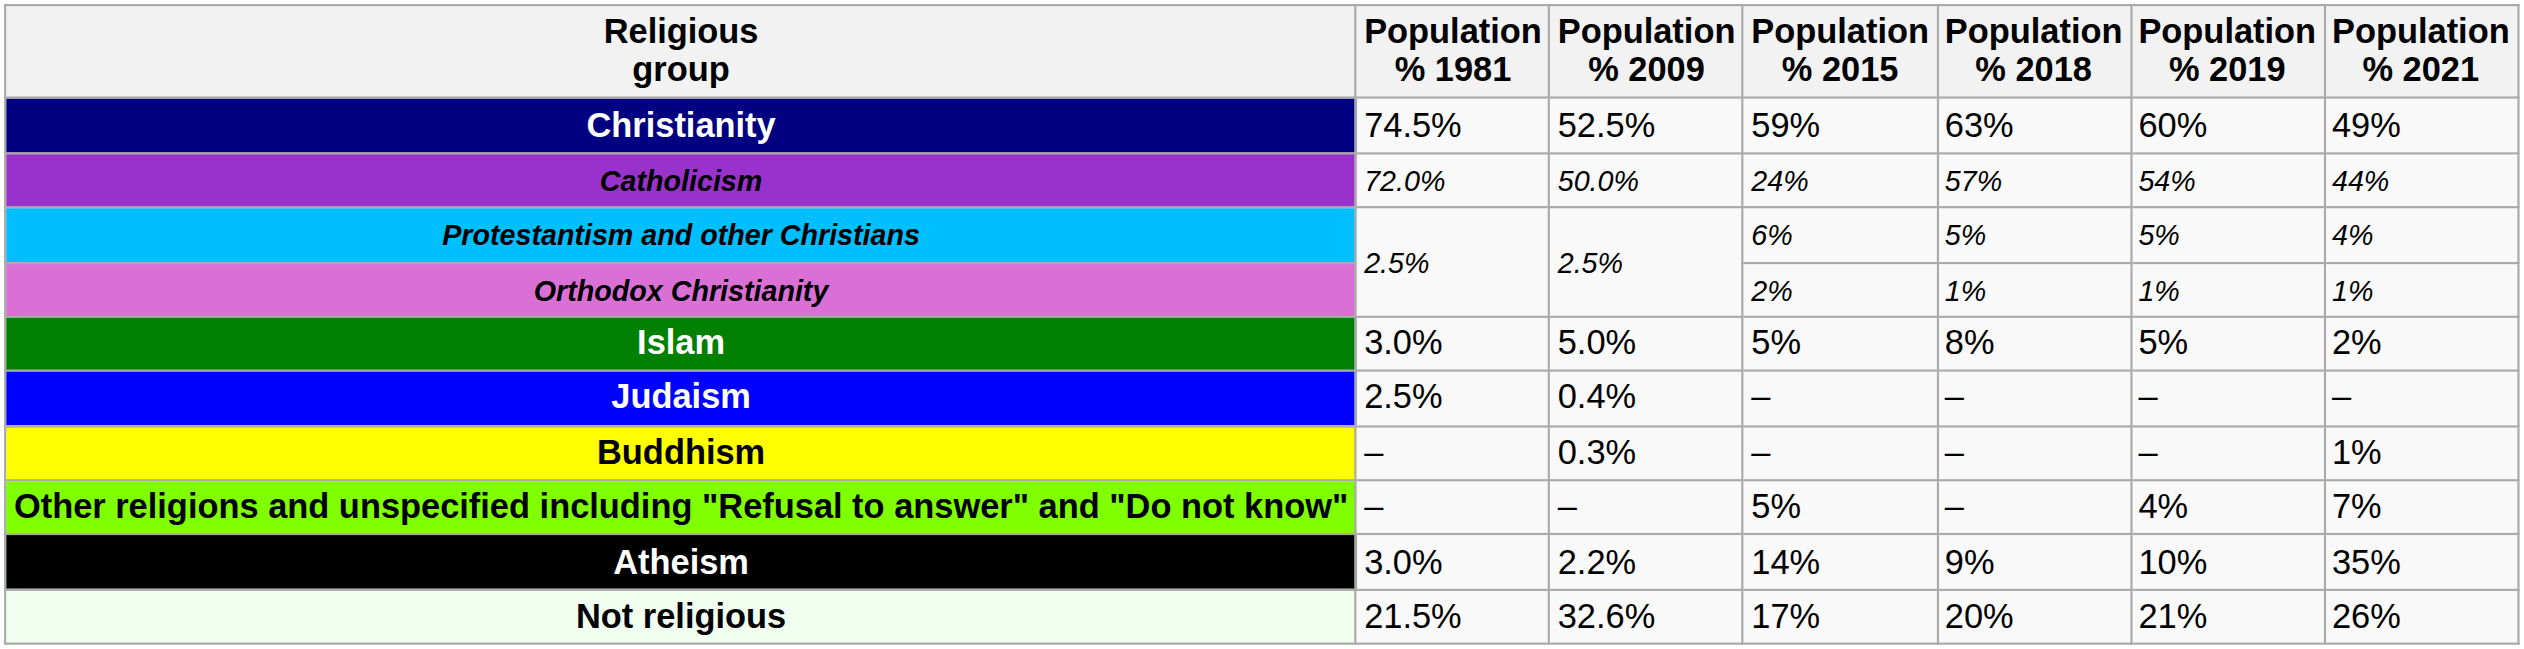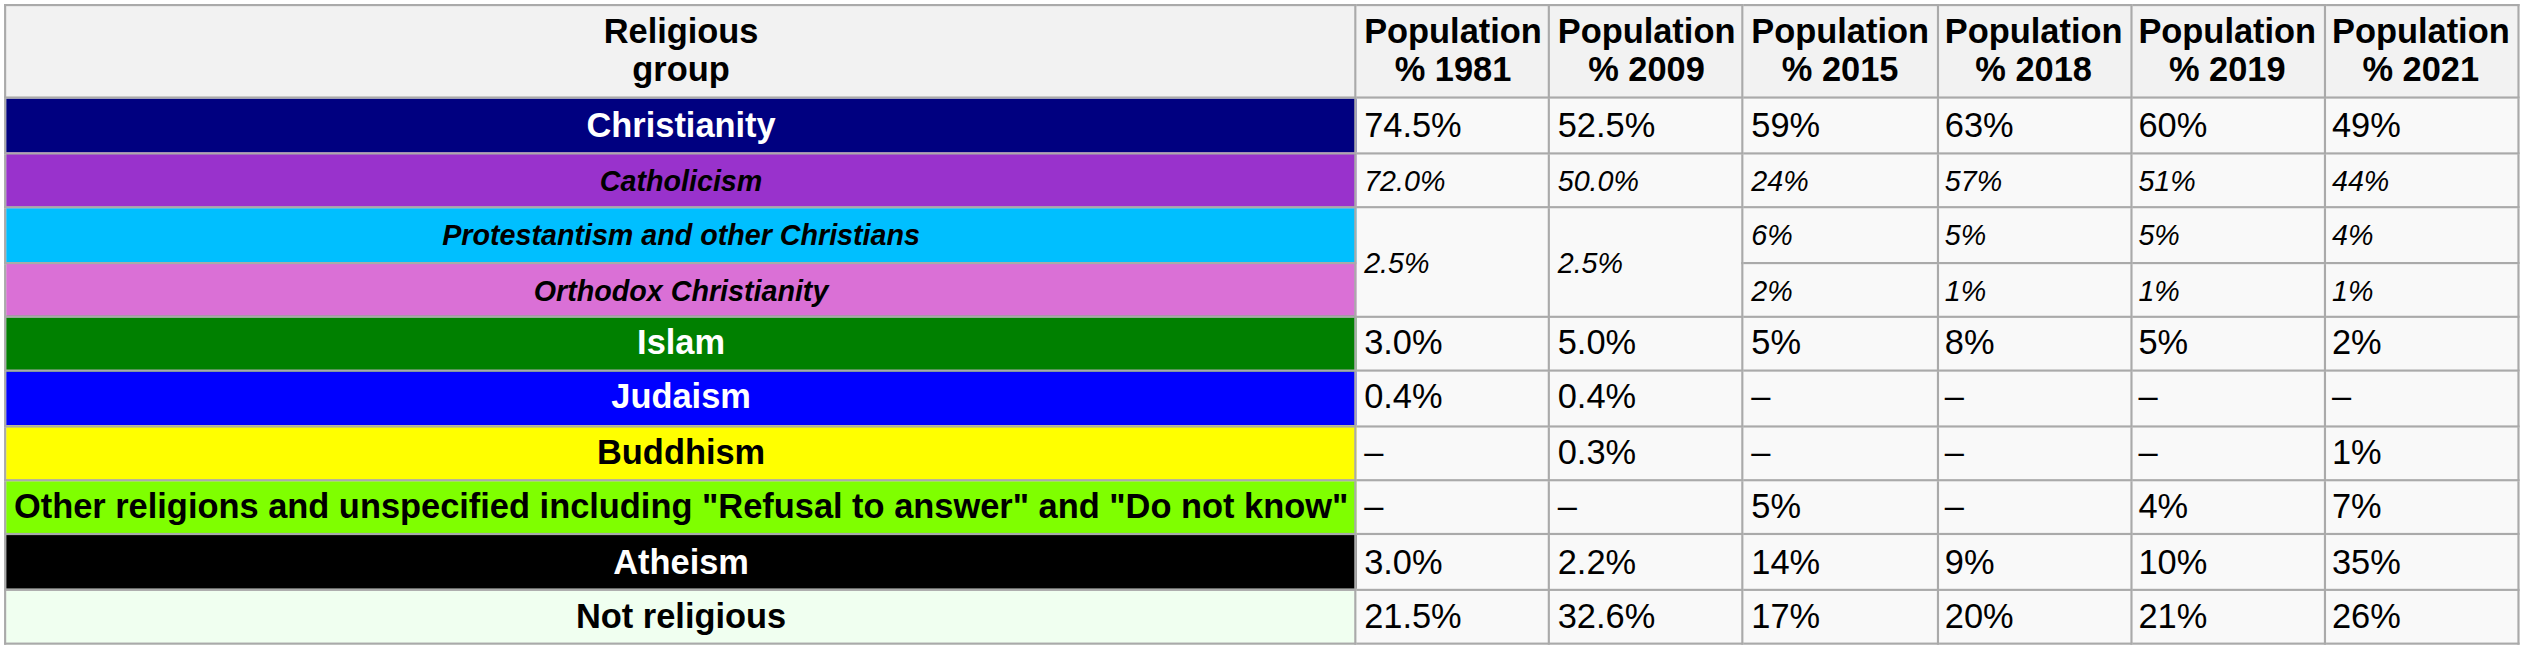Catholicism | Population % 2019: 54% -> 51%
Judaism | Population % 1981: 2.5% -> 0.4%
